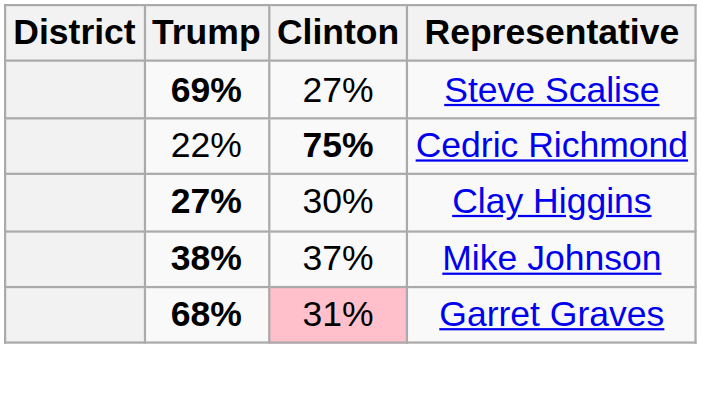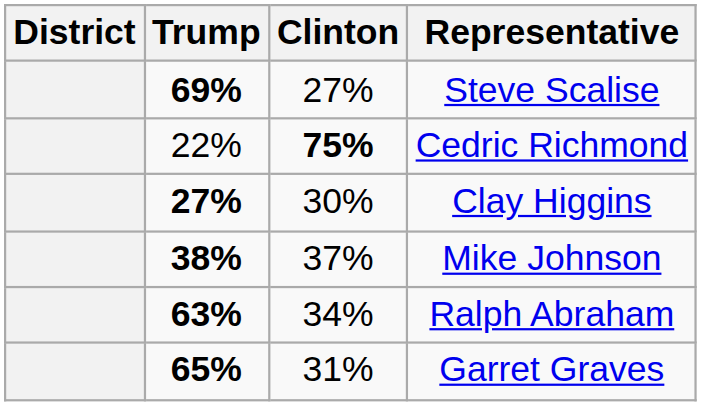+ row: 63% | 34% | Ralph Abraham
Garret Graves | Trump: 68% -> 65%
Garret Graves | Clinton: pink background -> no background
